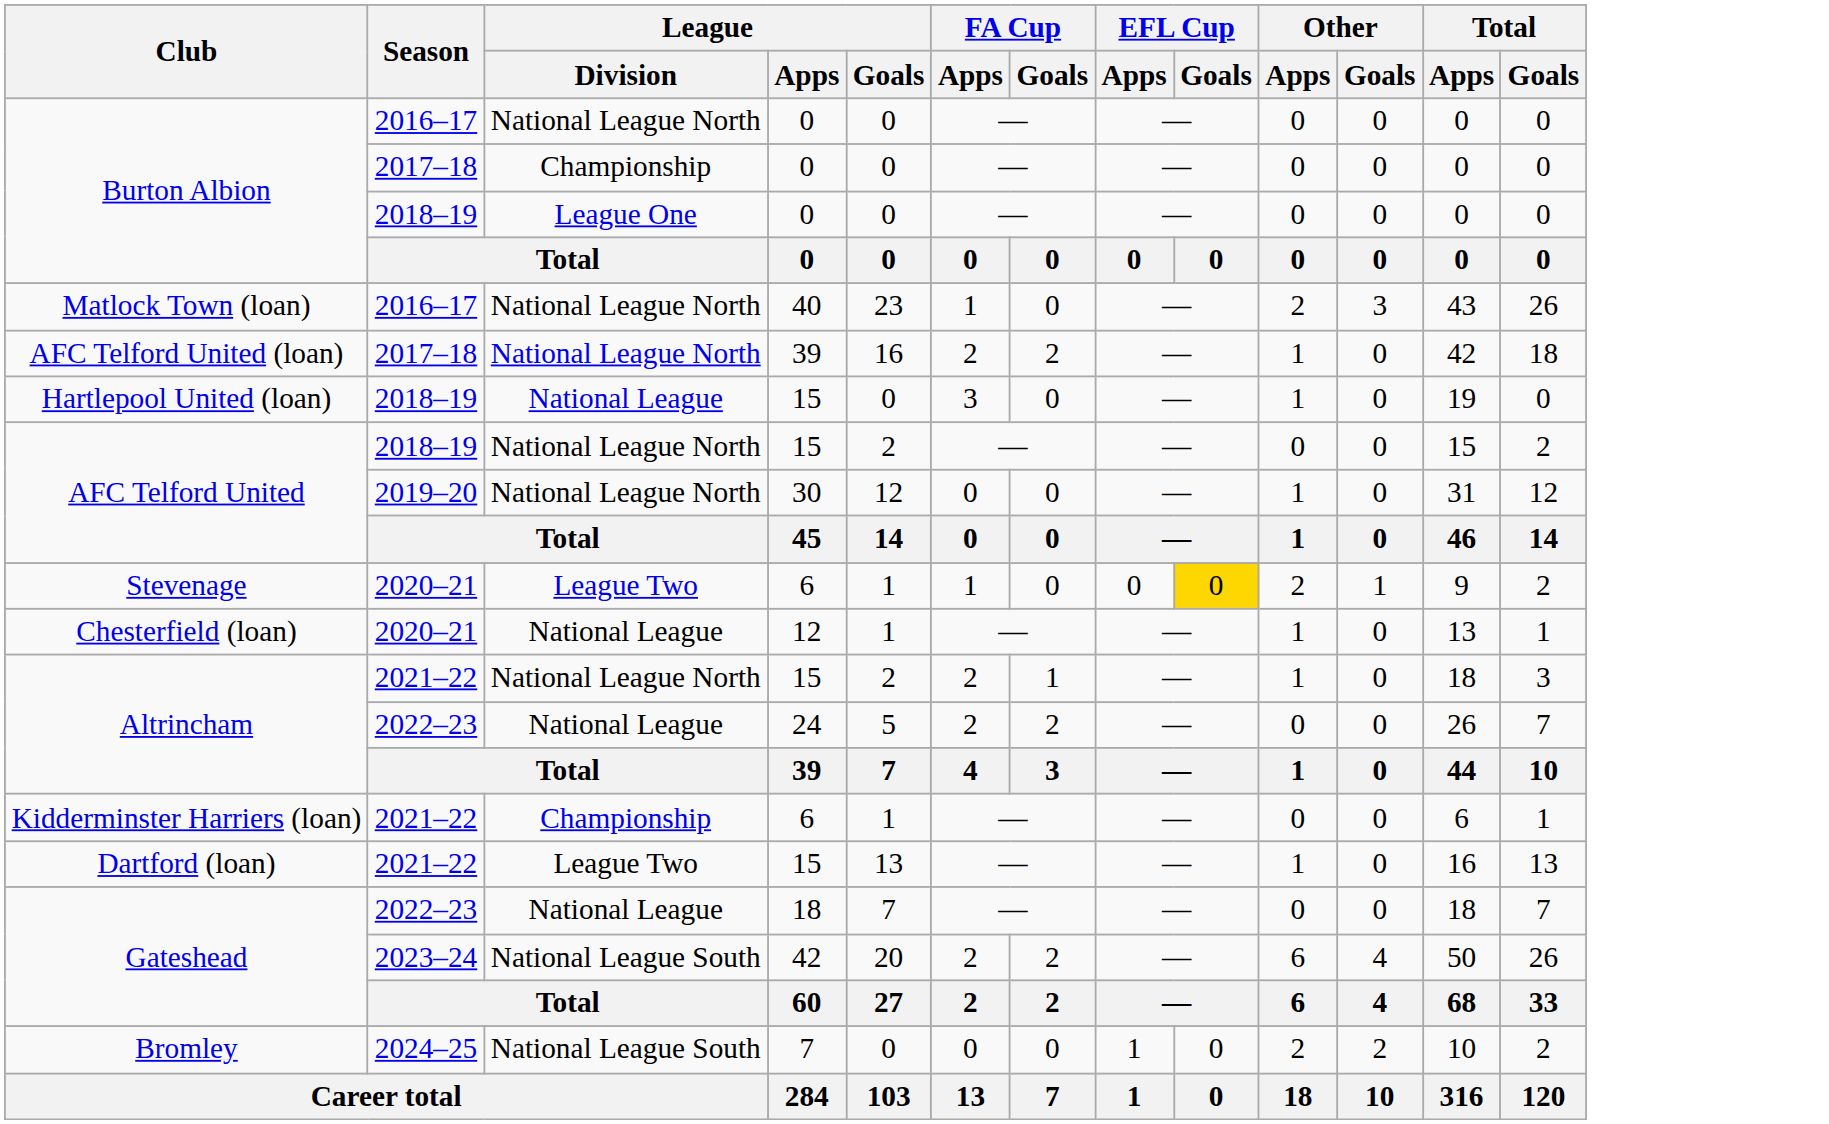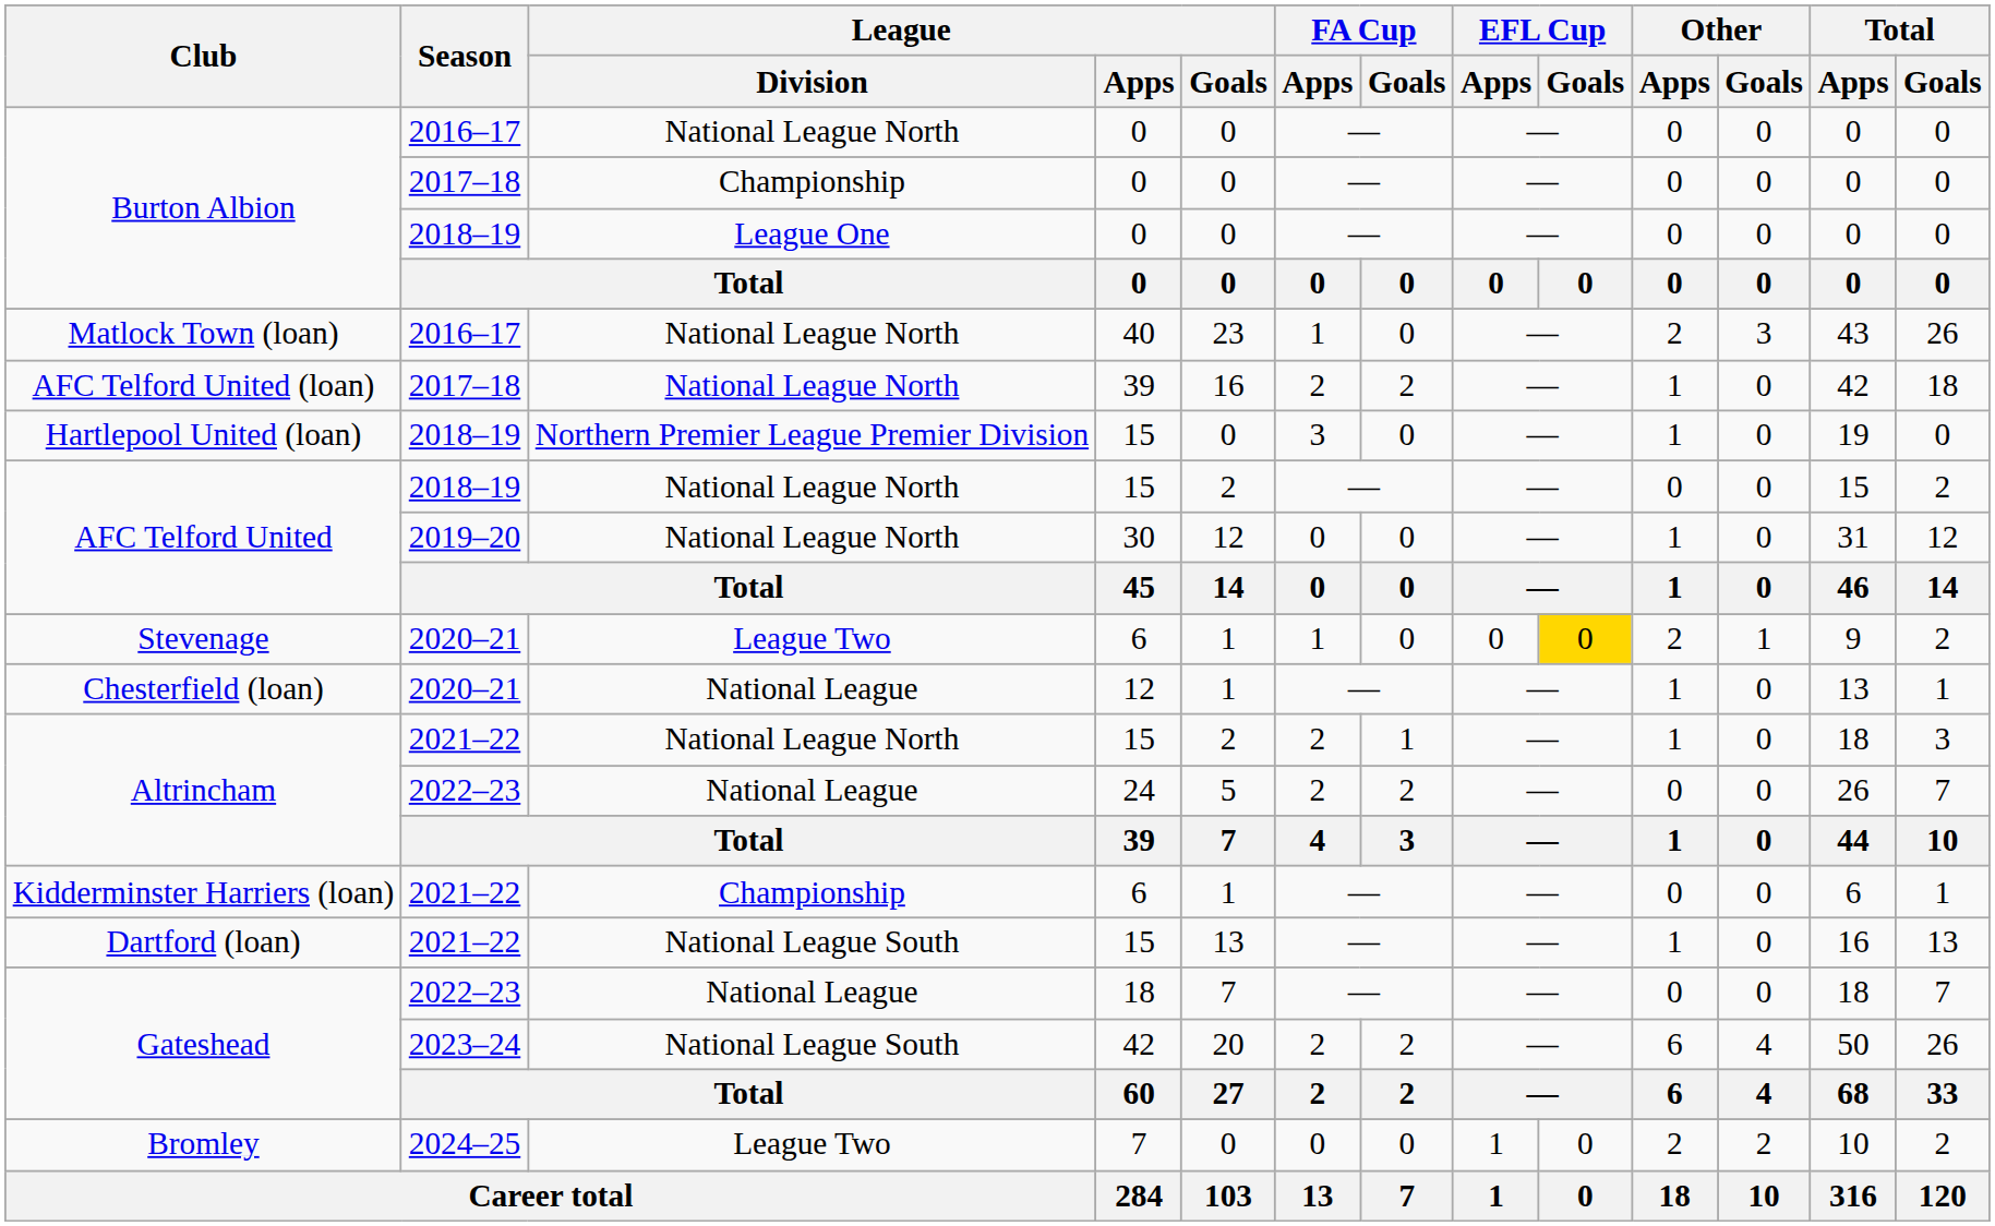Hartlepool United (loan) | League / Division: National League -> Northern Premier League Premier Division
Dartford (loan) | League / Division: League Two -> National League South
Bromley | League / Division: National League South -> League Two
